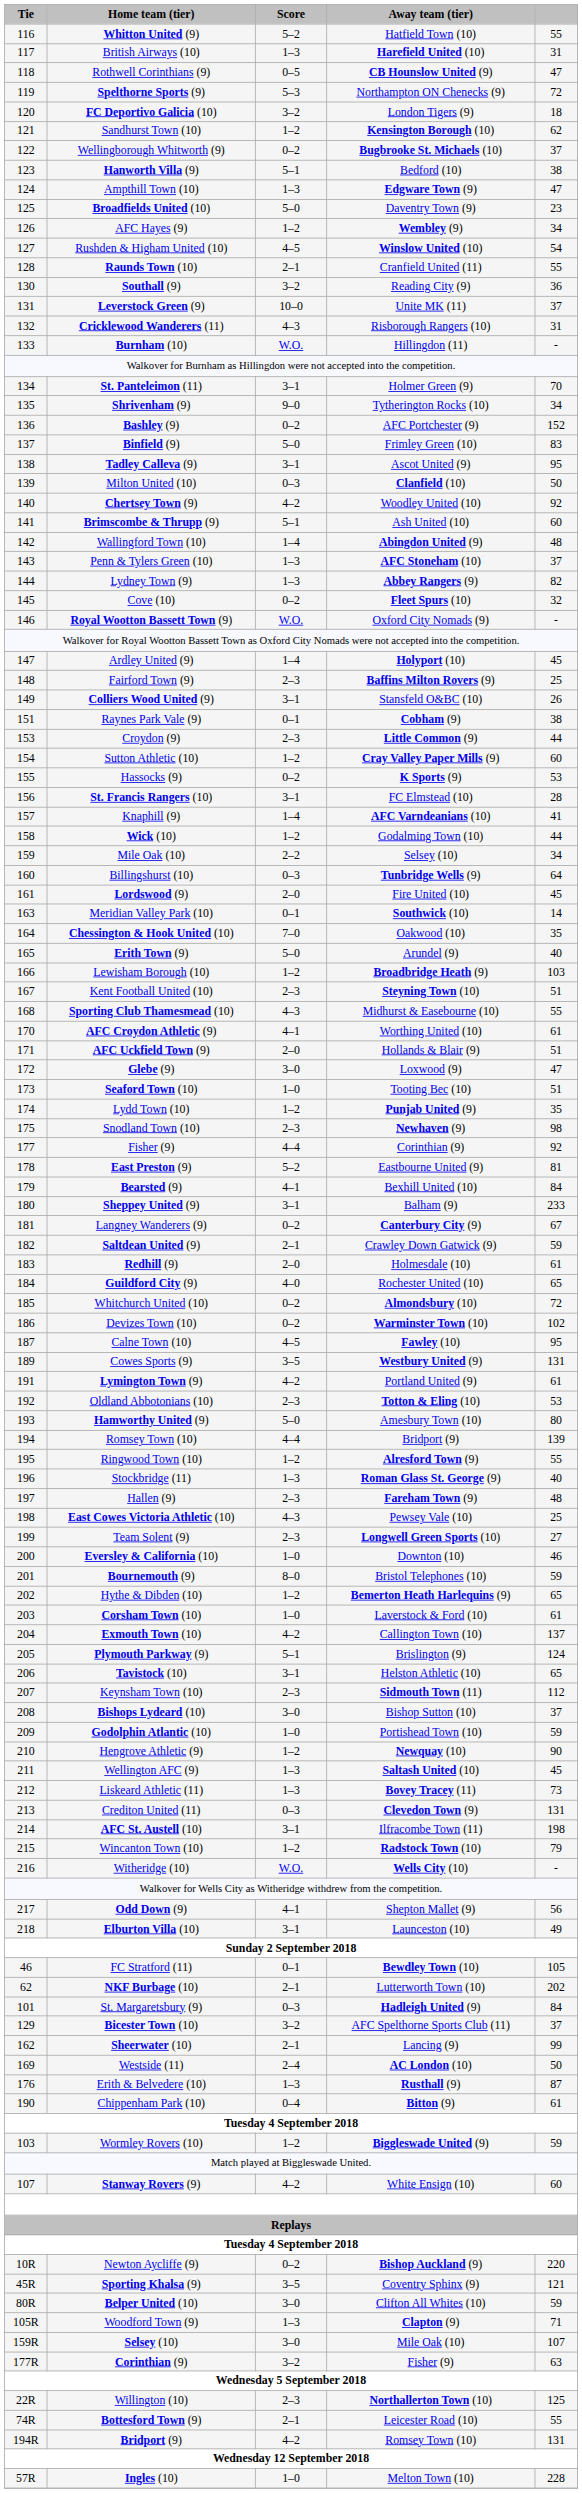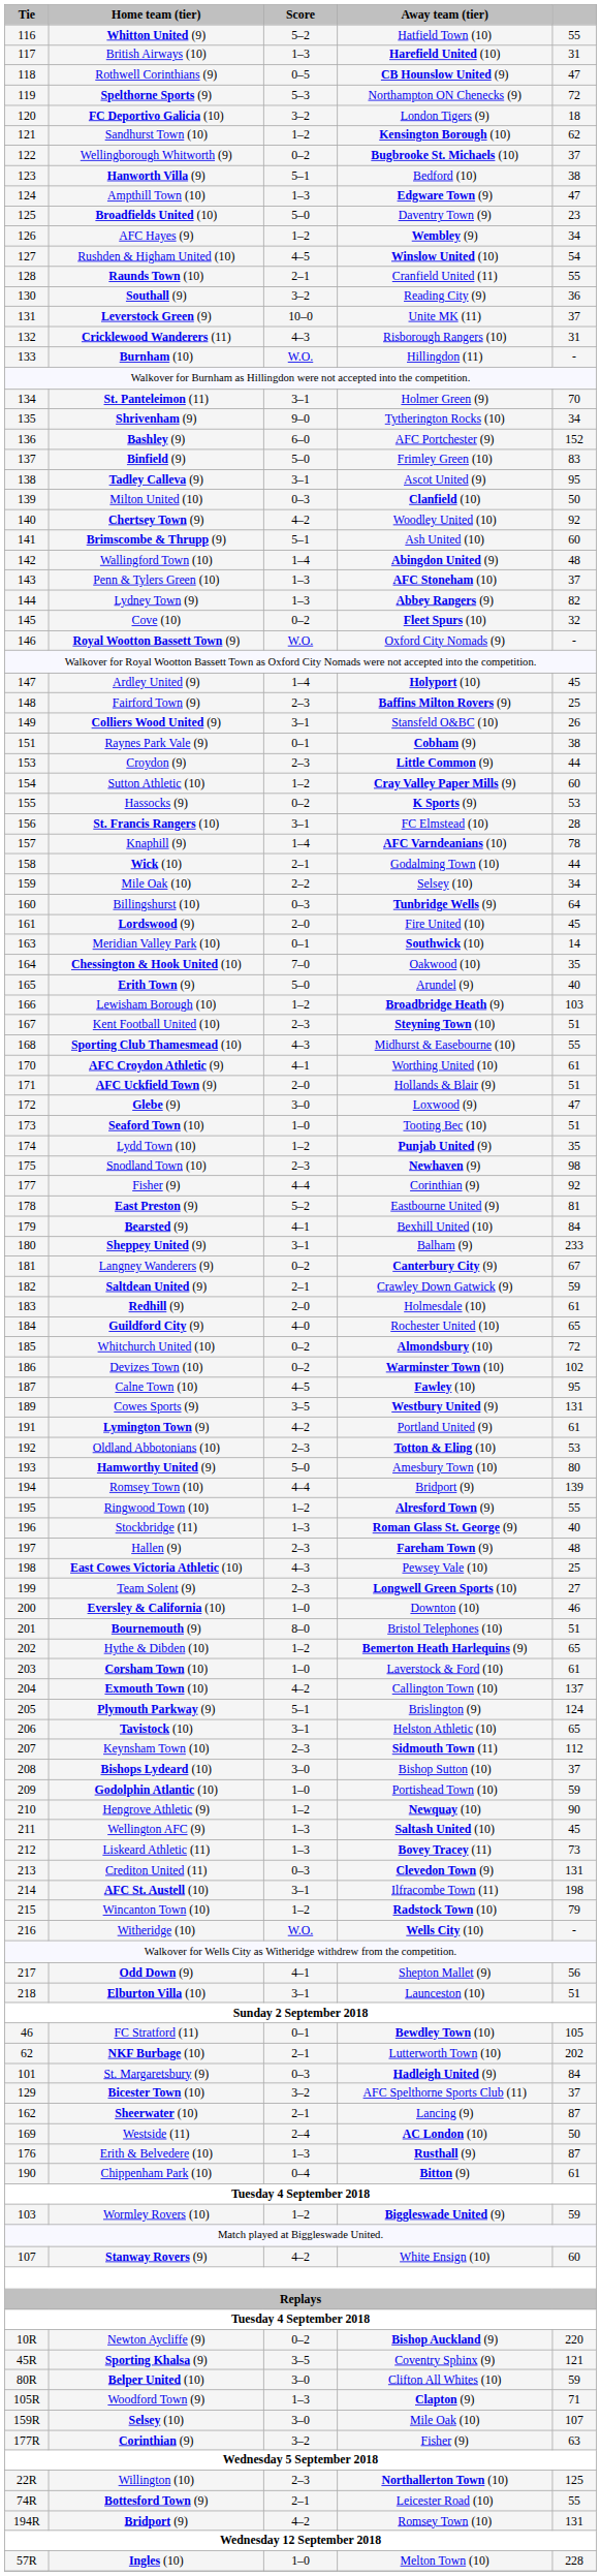Bashley (9) | Score: 0–2 -> 6–0
Knaphill (9) | column 5: 41 -> 78
Wick (10) | Score: 1–2 -> 2–1
Bournemouth (9) | column 5: 59 -> 51
Elburton Villa (10) | column 5: 49 -> 51
Sheerwater (10) | column 5: 99 -> 87
